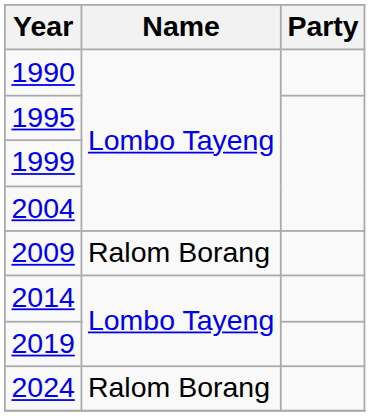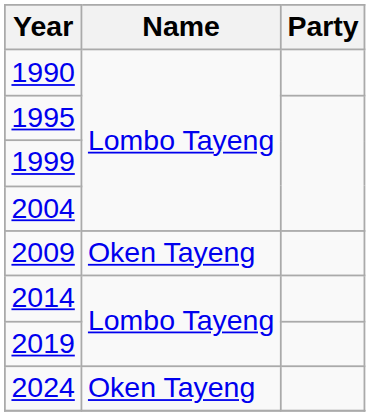2009 | Name: Ralom Borang -> Oken Tayeng
2024 | Name: Ralom Borang -> Oken Tayeng
